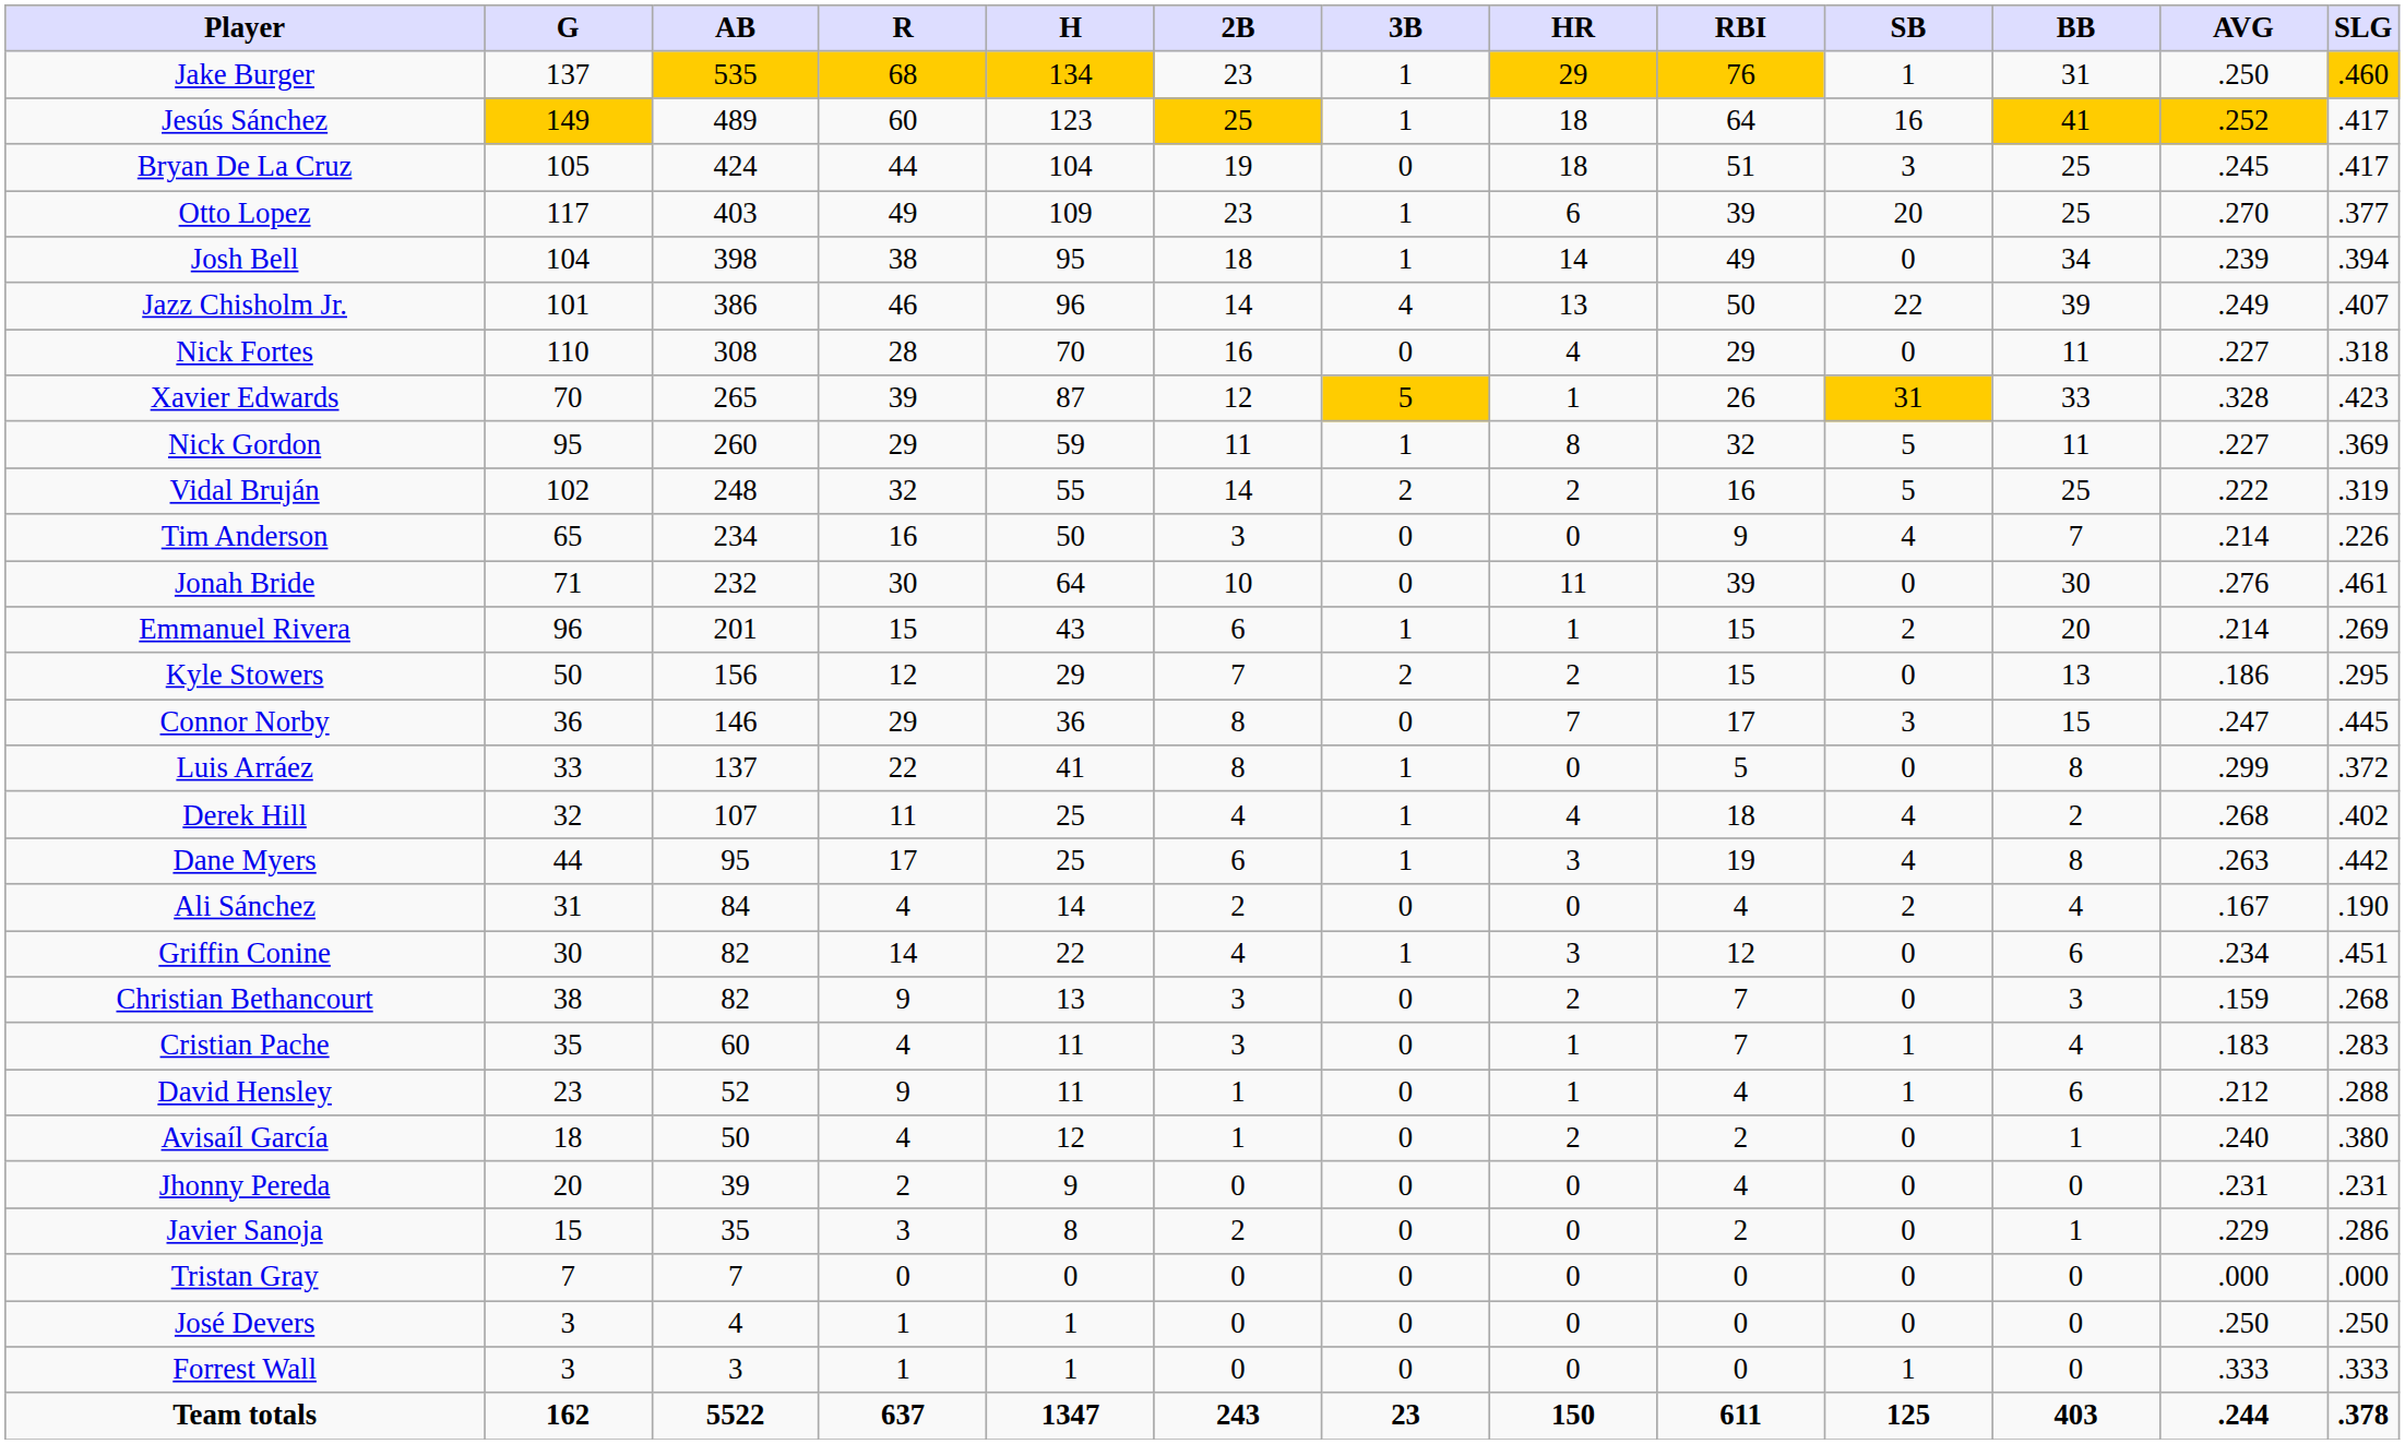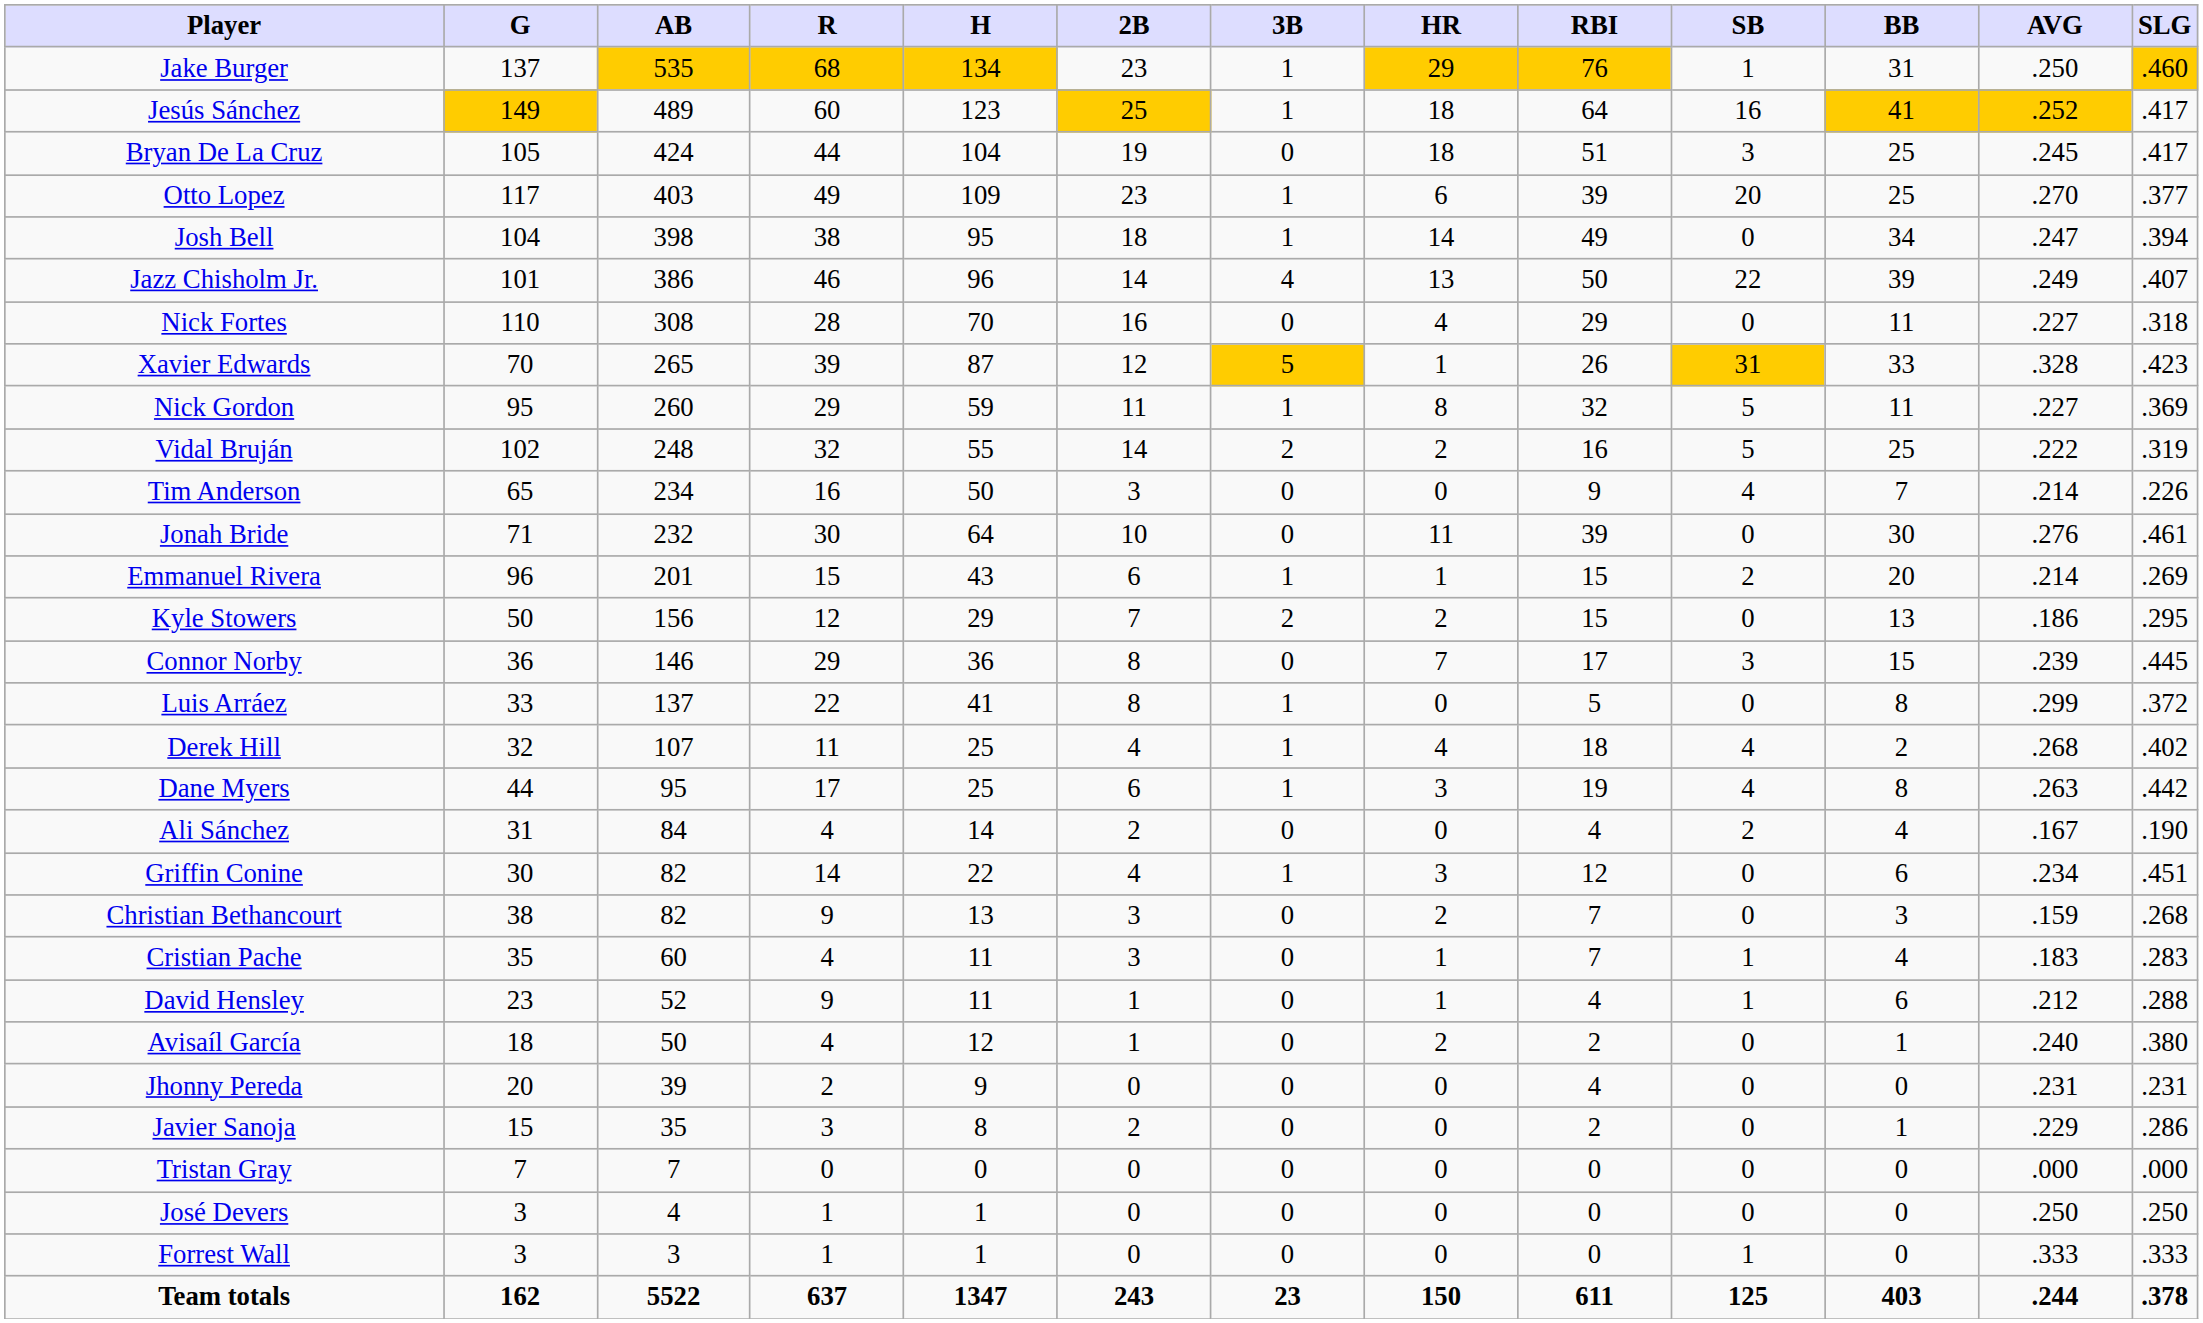Josh Bell | AVG: .239 -> .247
Connor Norby | AVG: .247 -> .239
